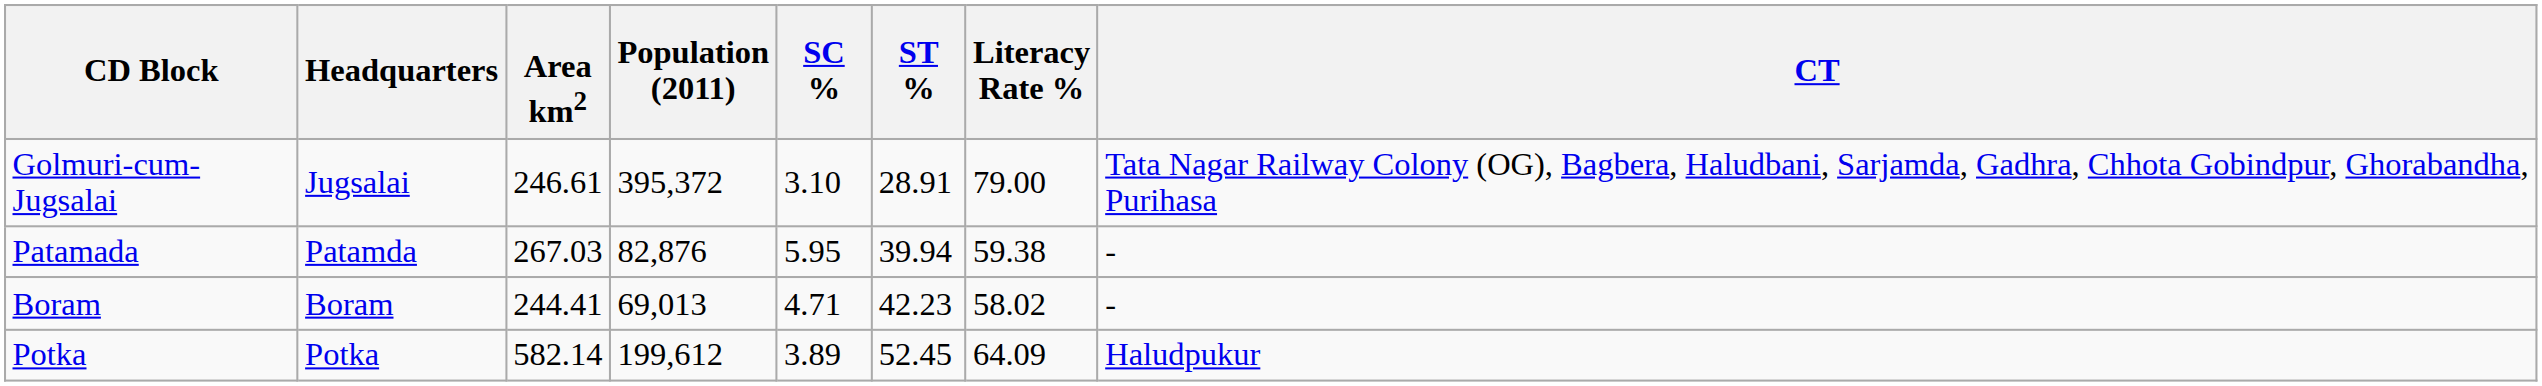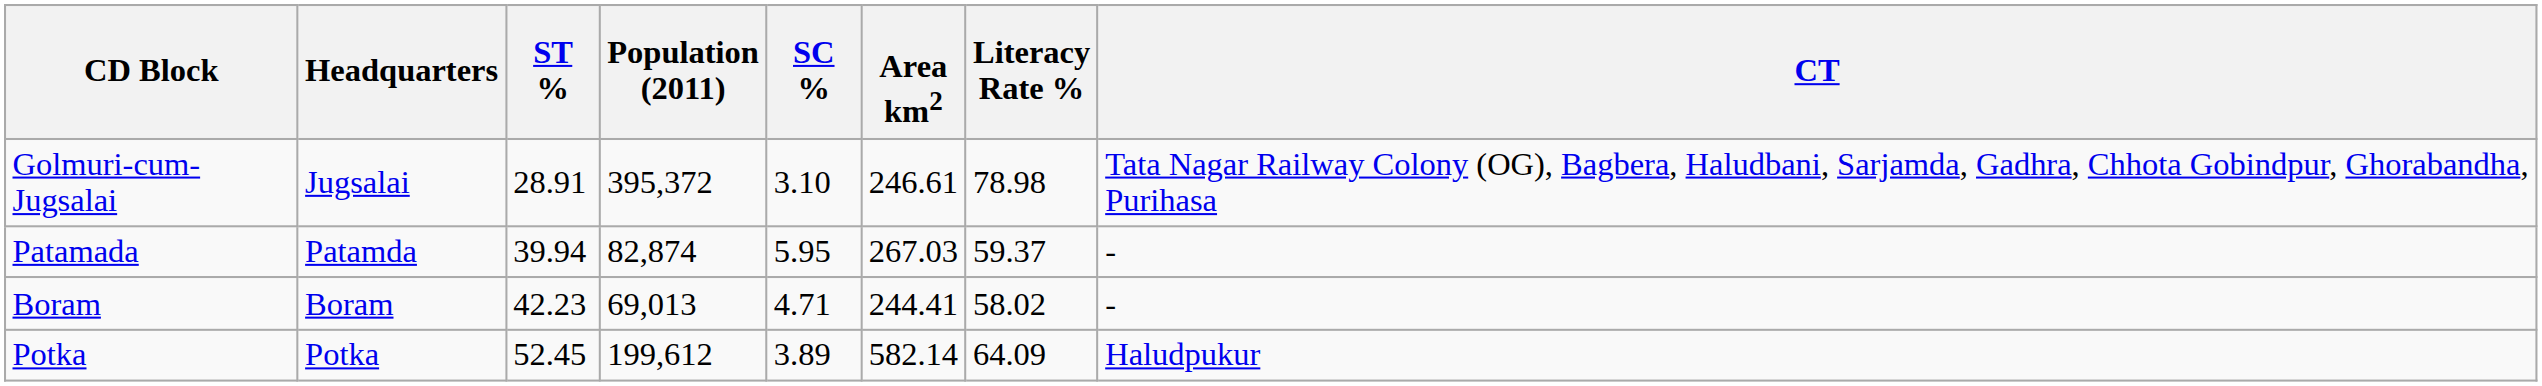columns swapped: Area km2 <-> ST %
Golmuri-cum-Jugsalai | Literacy Rate %: 79.00 -> 78.98
Patamada | Population (2011): 82,876 -> 82,874
Patamada | Literacy Rate %: 59.38 -> 59.37
